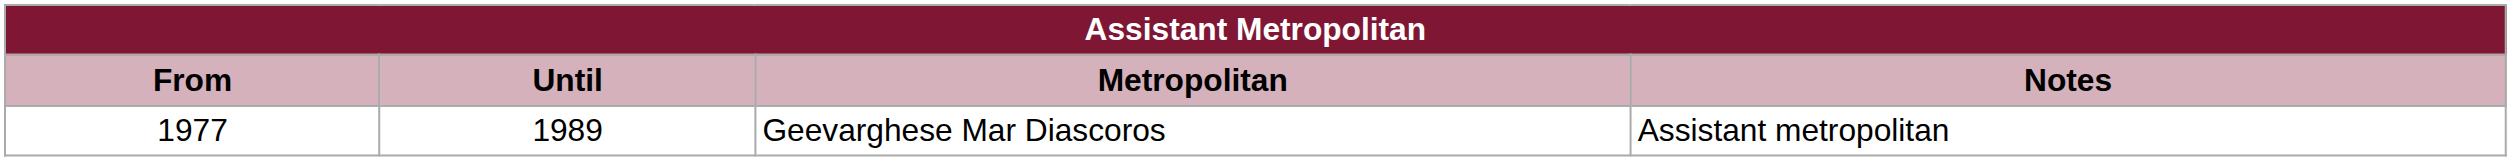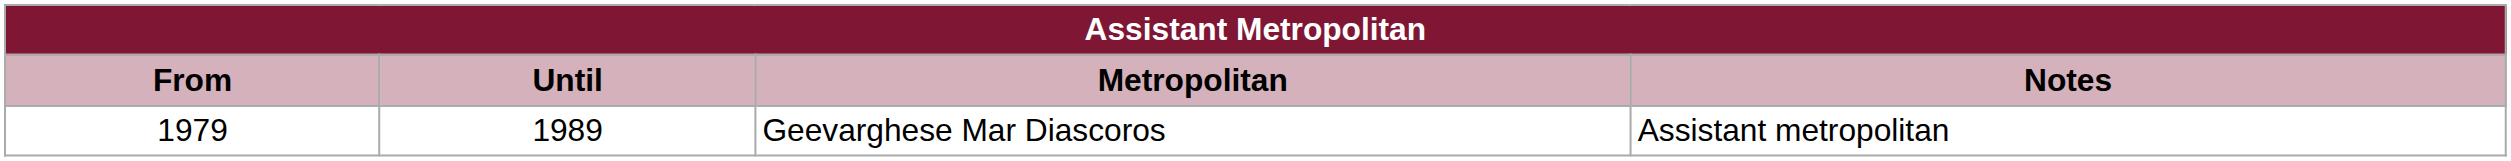Geevarghese Mar Diascoros | From: 1977 -> 1979
